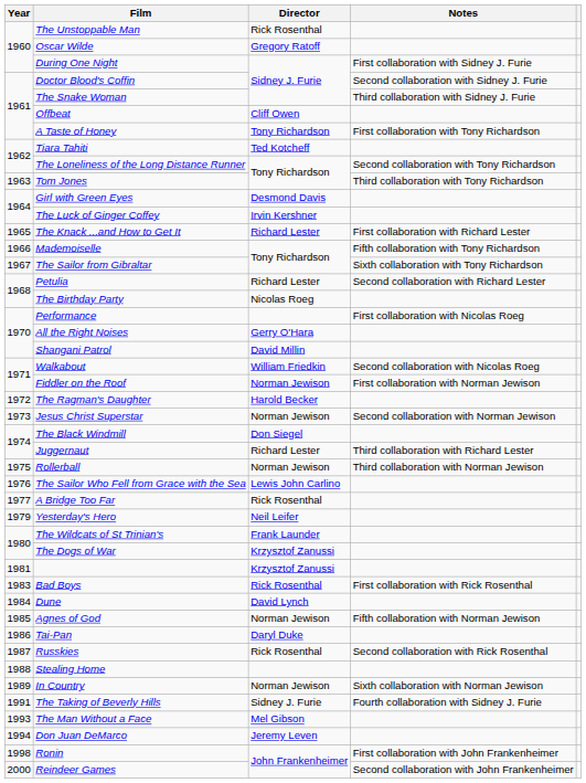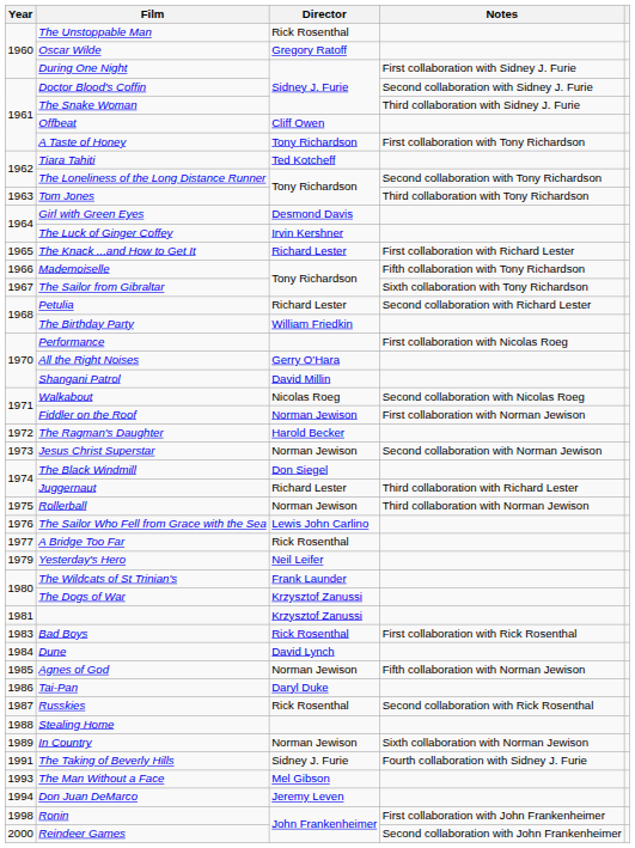The Birthday Party | Director: Nicolas Roeg -> William Friedkin
Walkabout | Director: William Friedkin -> Nicolas Roeg
